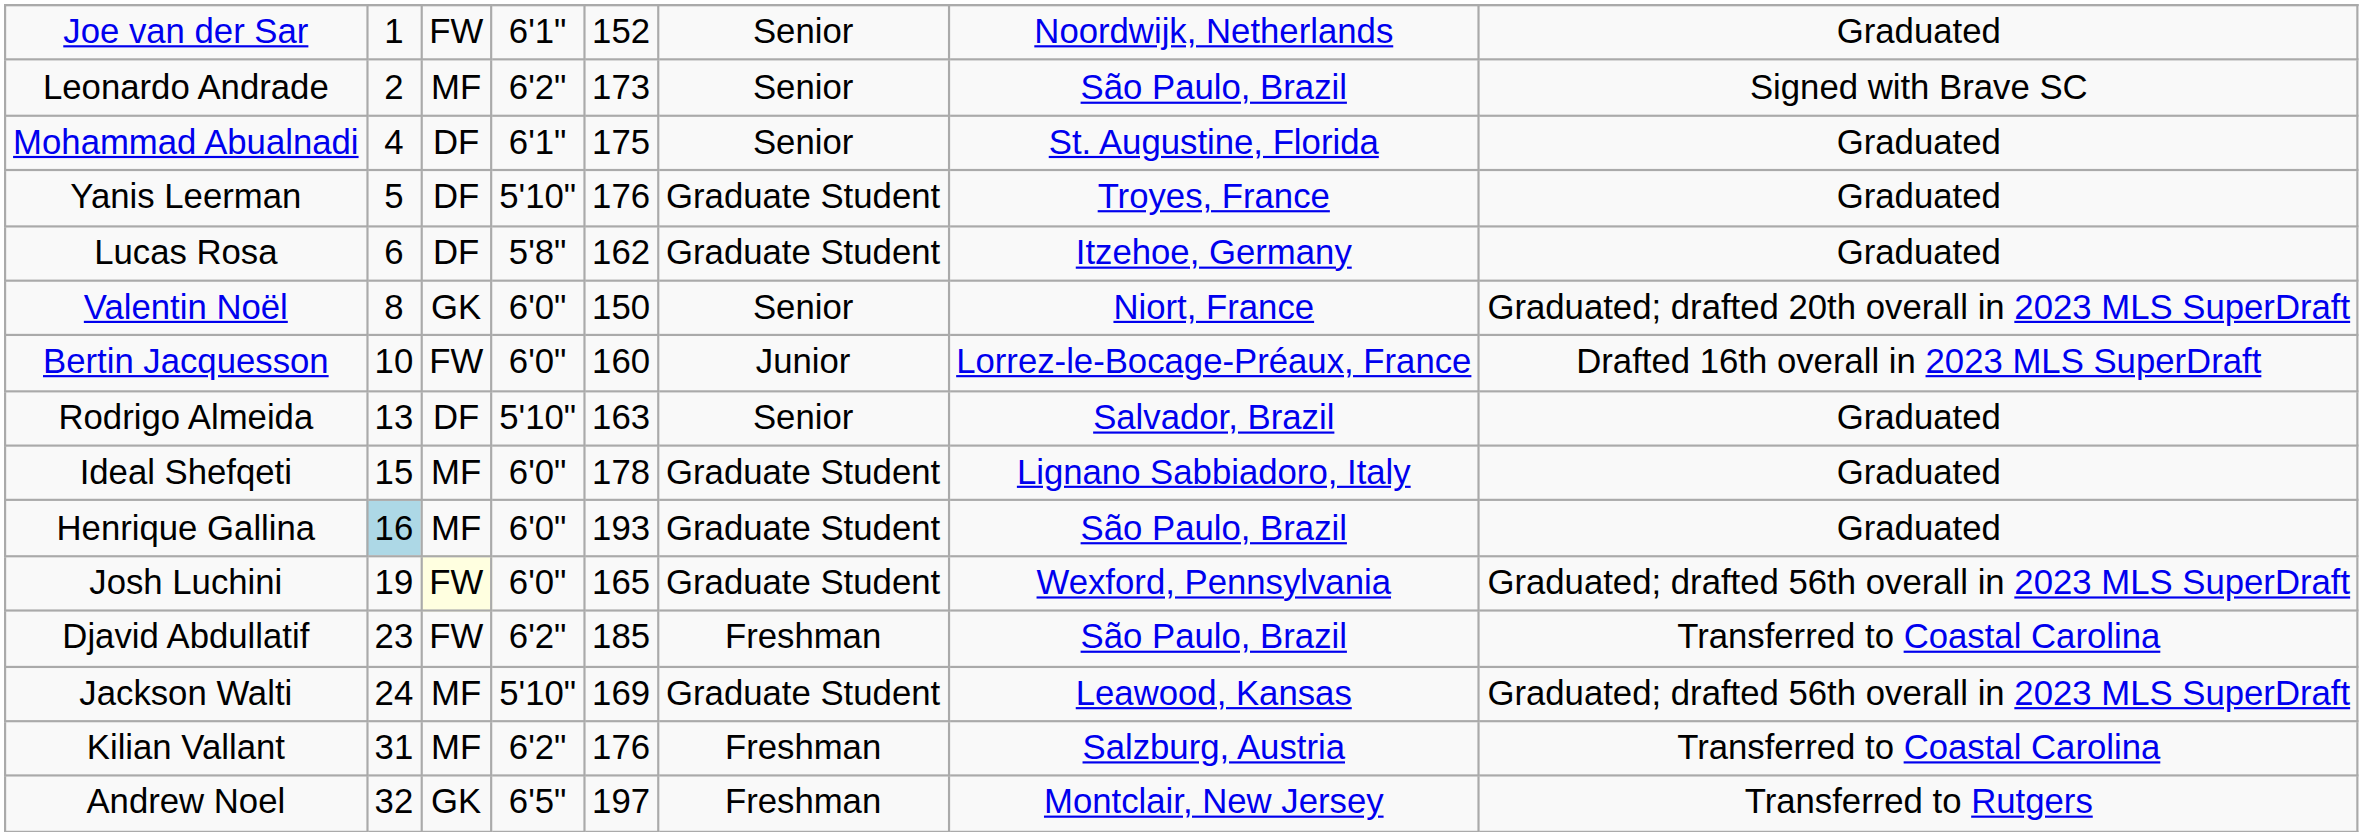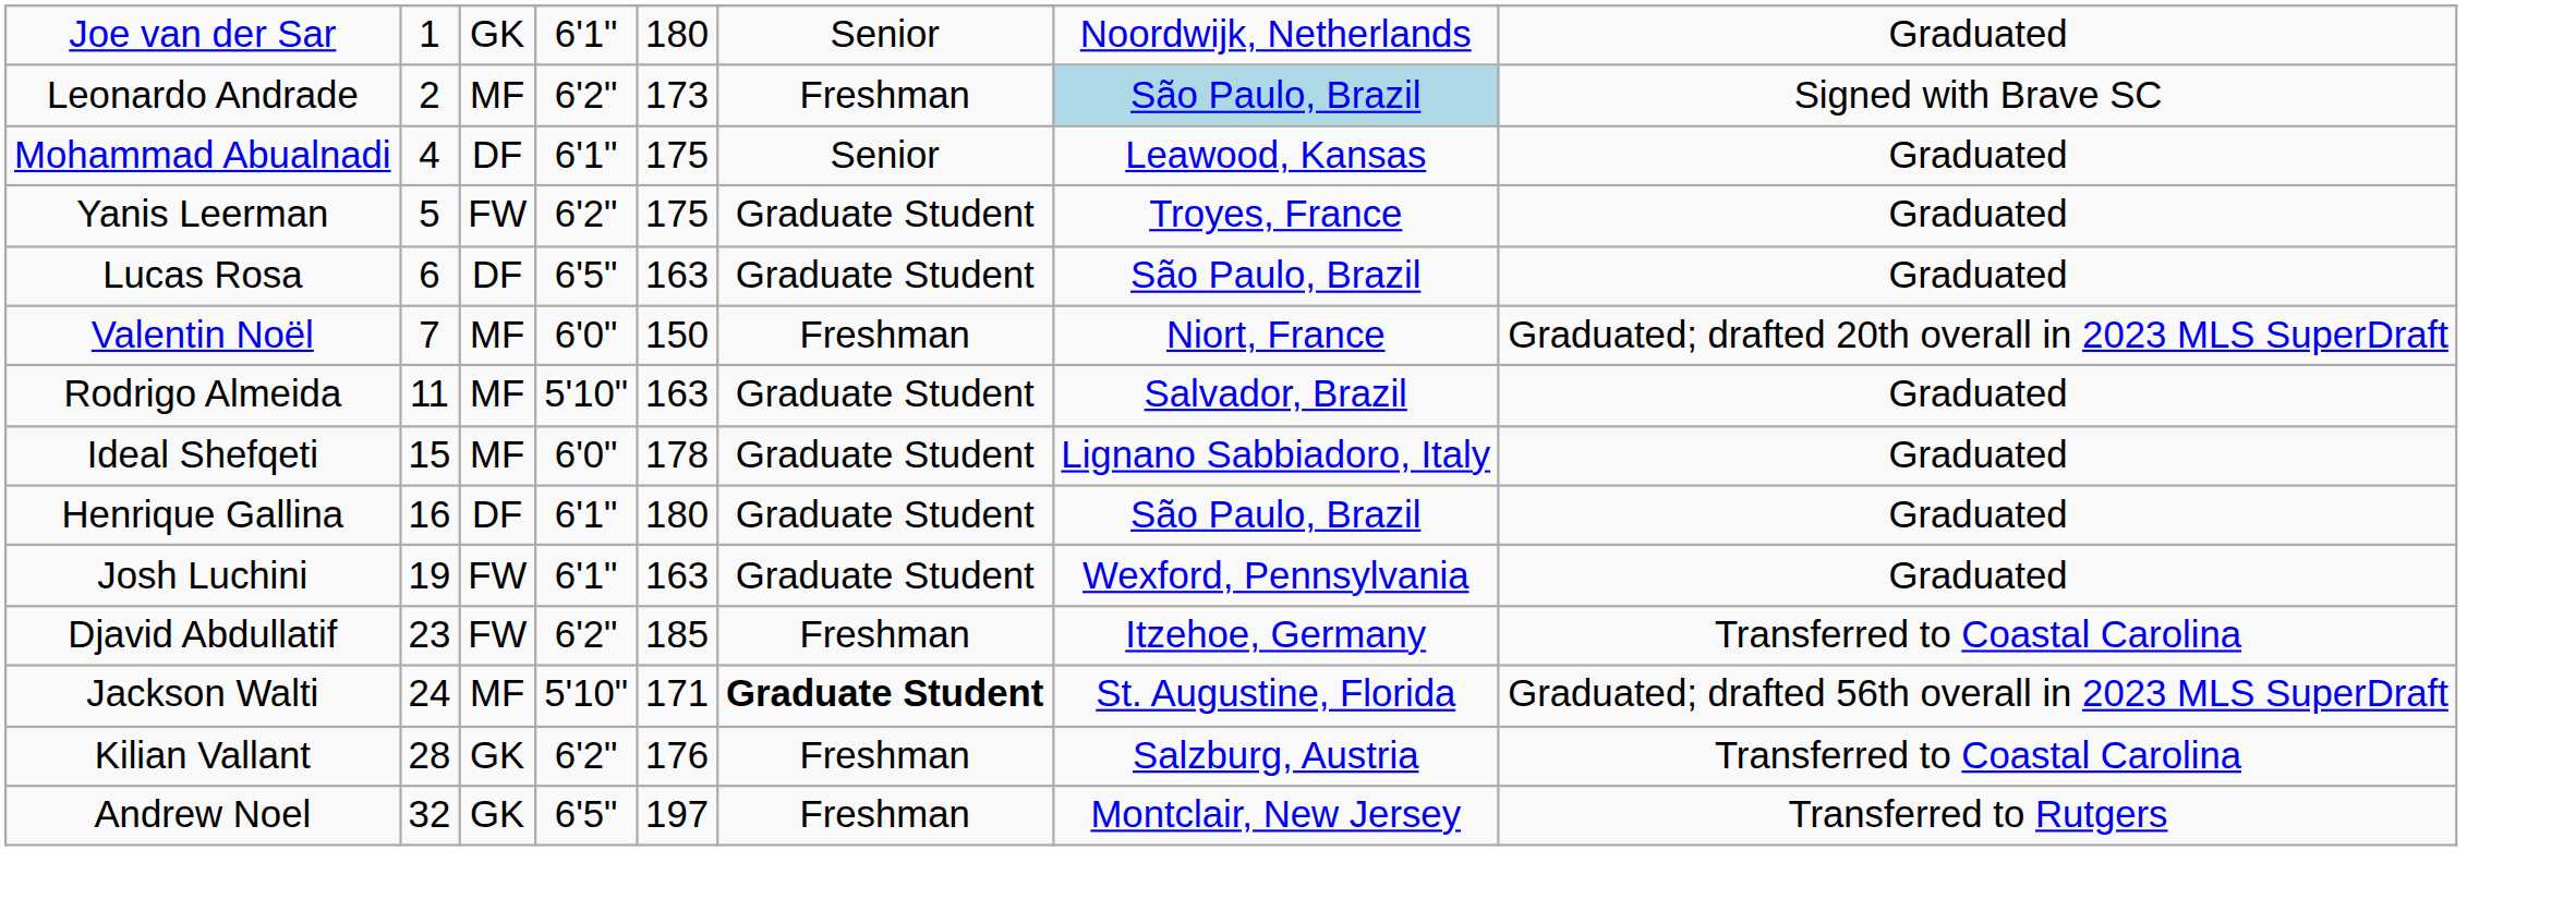Joe van der Sar | column 3: FW -> GK
Joe van der Sar | column 5: 152 -> 180
Leonardo Andrade | column 6: Senior -> Freshman
Leonardo Andrade | column 7: no background -> lightblue background
Mohammad Abualnadi | column 7: St. Augustine, Florida -> Leawood, Kansas
Yanis Leerman | column 3: DF -> FW
Yanis Leerman | column 4: 5'10" -> 6'2"
Yanis Leerman | column 5: 176 -> 175
Lucas Rosa | column 4: 5'8" -> 6'5"
Lucas Rosa | column 5: 162 -> 163
Lucas Rosa | column 7: Itzehoe, Germany -> São Paulo, Brazil
Valentin Noël | column 2: 8 -> 7
Valentin Noël | column 3: GK -> MF
Valentin Noël | column 6: Senior -> Freshman
- row: Bertin Jacquesson | 10 | FW | 6'0" | 160 | Junior | Lorrez-le-Bocage-Préaux, France | Drafted 16th overall in 2023 MLS SuperDraft
Rodrigo Almeida | column 2: 13 -> 11
Rodrigo Almeida | column 3: DF -> MF
Rodrigo Almeida | column 6: Senior -> Graduate Student
Henrique Gallina | column 2: lightblue background -> no background
Henrique Gallina | column 3: MF -> DF
Henrique Gallina | column 4: 6'0" -> 6'1"
Henrique Gallina | column 5: 193 -> 180
Josh Luchini | column 3: lightyellow background -> no background
Josh Luchini | column 4: 6'0" -> 6'1"
Josh Luchini | column 5: 165 -> 163
Josh Luchini | column 8: Graduated; drafted 56th overall in 2023 MLS SuperDraft -> Graduated
Djavid Abdullatif | column 7: São Paulo, Brazil -> Itzehoe, Germany
Jackson Walti | column 5: 169 -> 171
Jackson Walti | column 6: normal -> bold
Jackson Walti | column 7: Leawood, Kansas -> St. Augustine, Florida
Kilian Vallant | column 2: 31 -> 28
Kilian Vallant | column 3: MF -> GK
